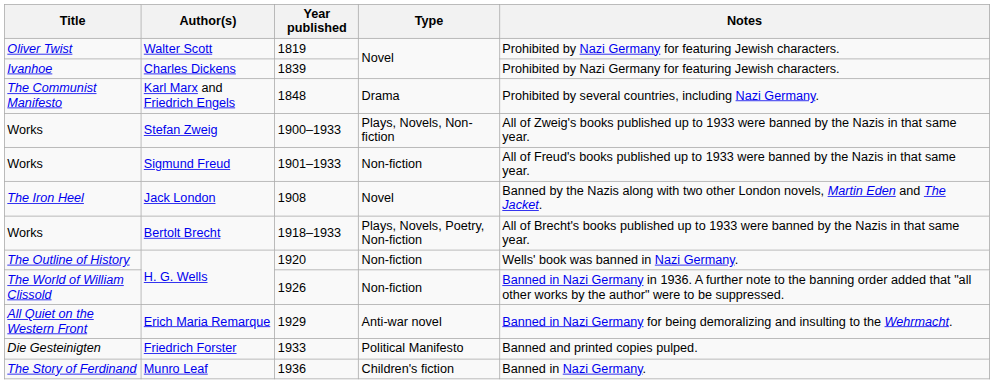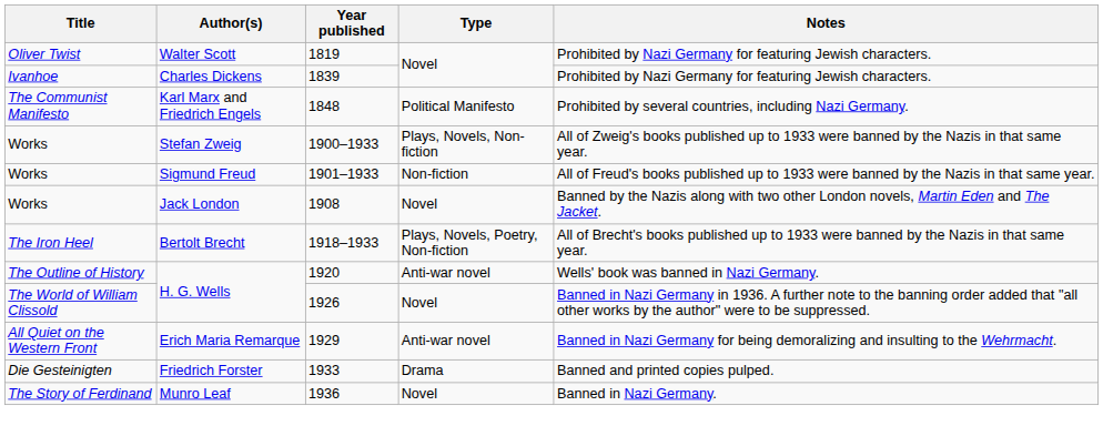Karl Marx and Friedrich Engels | Type: Drama -> Political Manifesto
Jack London | Title: The Iron Heel -> Works
Bertolt Brecht | Title: Works -> The Iron Heel
H. G. Wells / 1920 | Type: Non-fiction -> Anti-war novel
H. G. Wells / 1926 | Type: Non-fiction -> Novel
Friedrich Forster | Type: Political Manifesto -> Drama
Munro Leaf | Type: Children's fiction -> Novel
